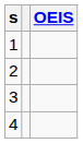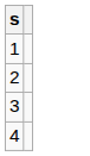- column: OEIS
